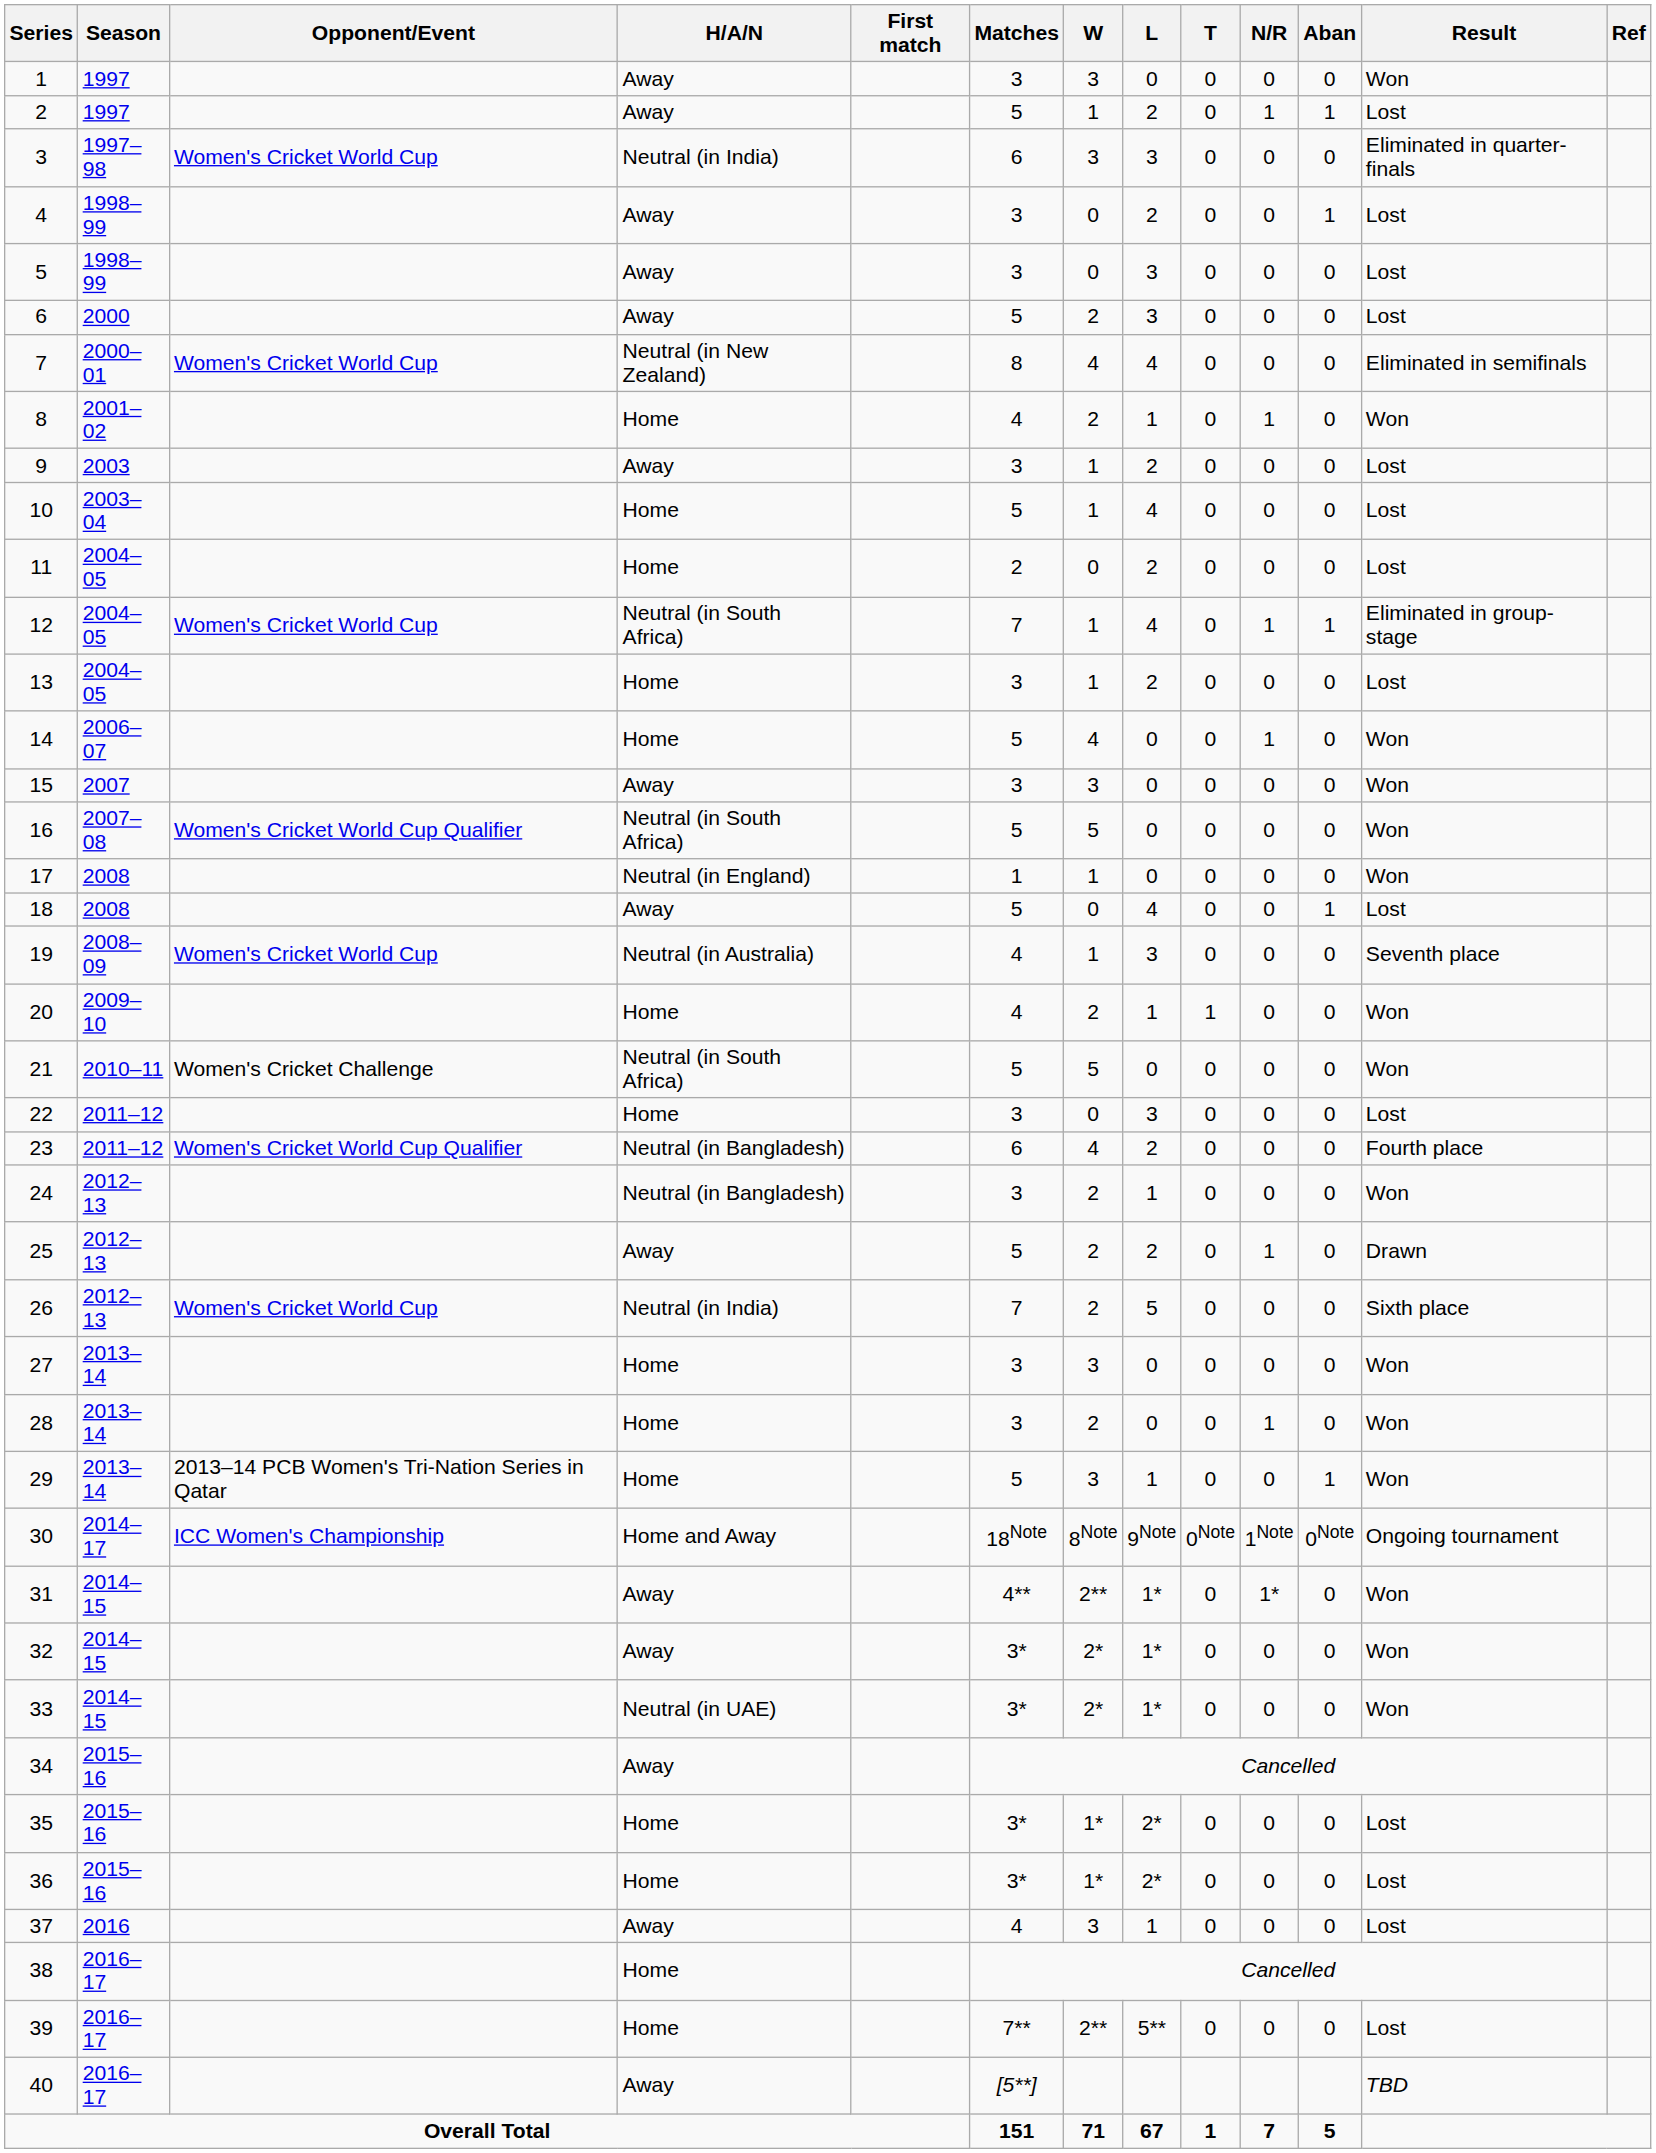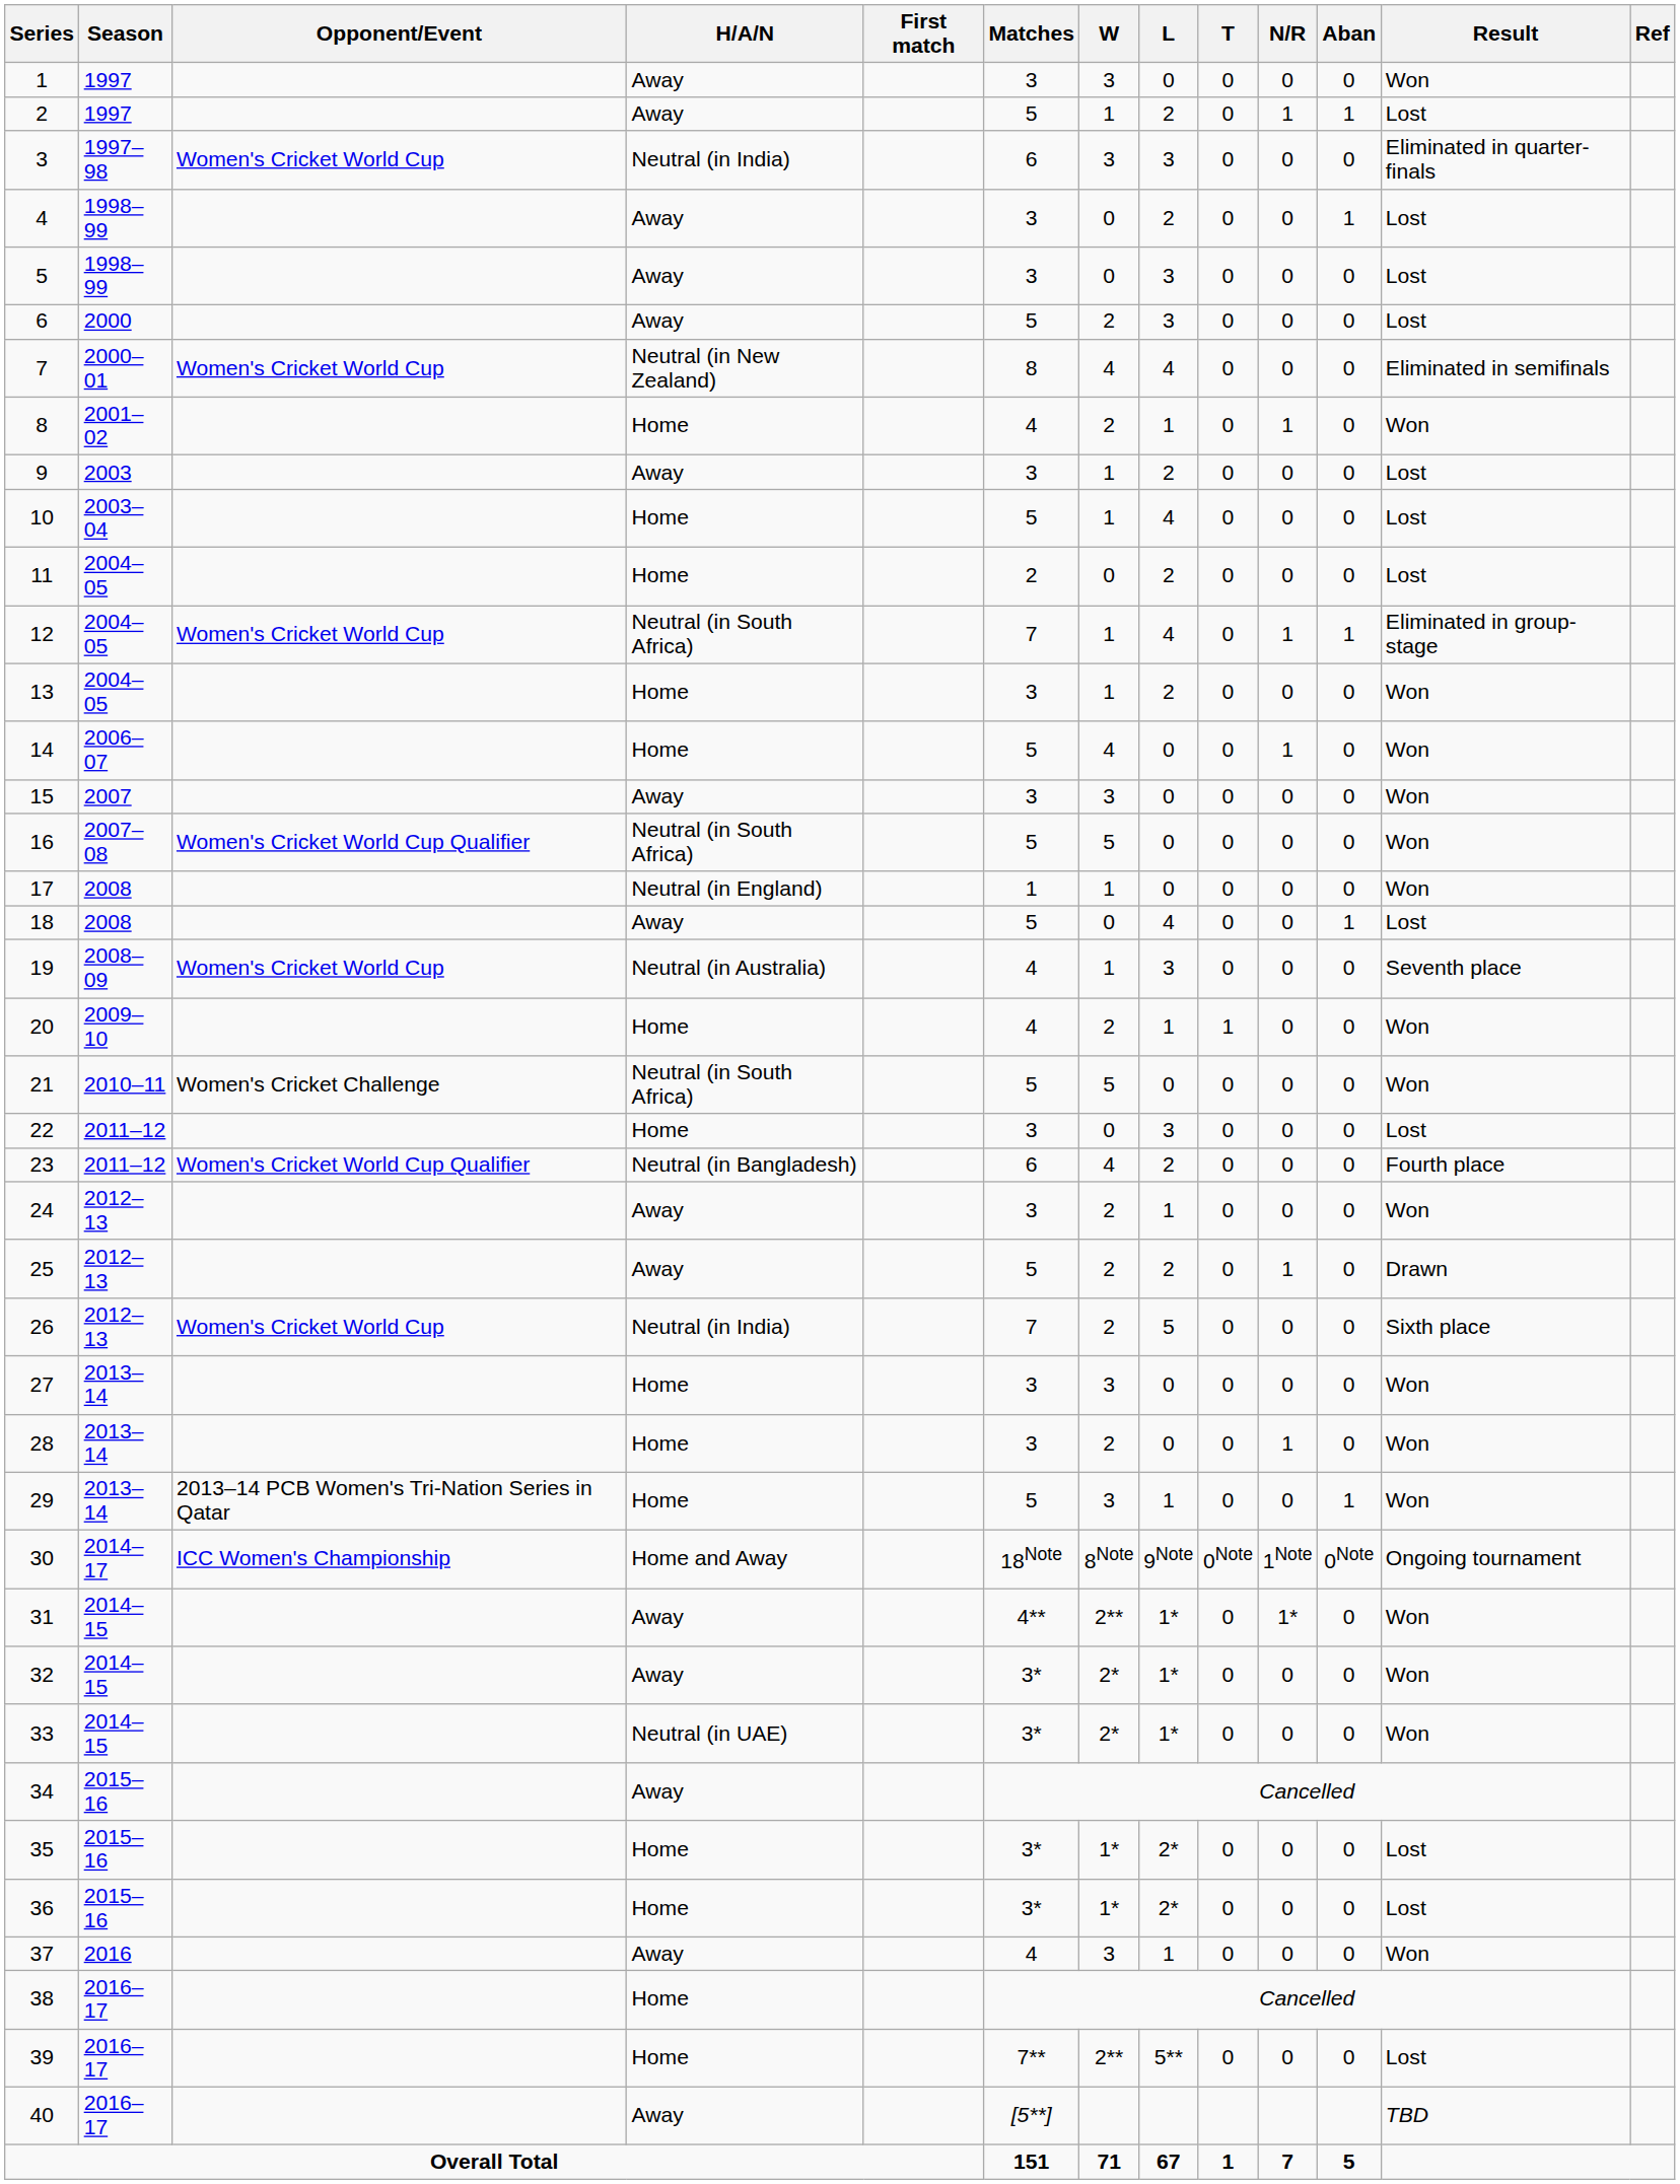13 | Result: Lost -> Won
24 | H/A/N: Neutral (in Bangladesh) -> Away
37 | Result: Lost -> Won
